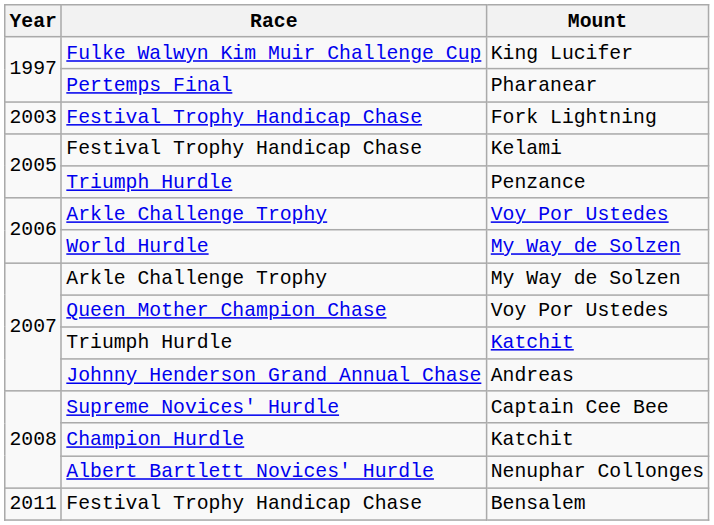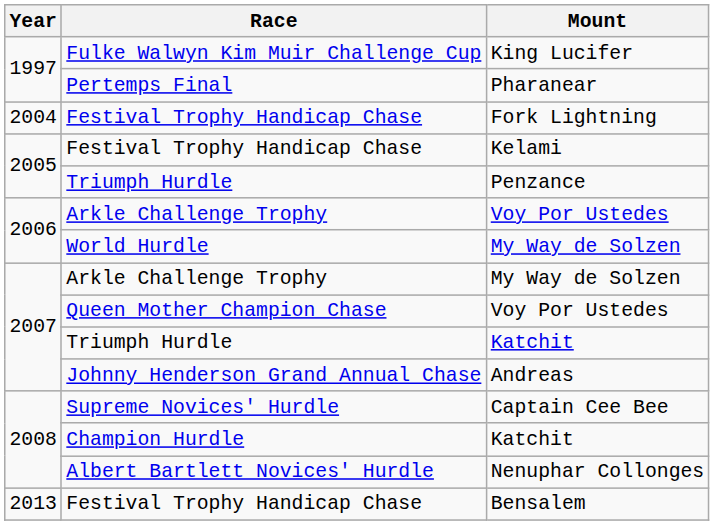Fork Lightning | Year: 2003 -> 2004
Bensalem | Year: 2011 -> 2013
